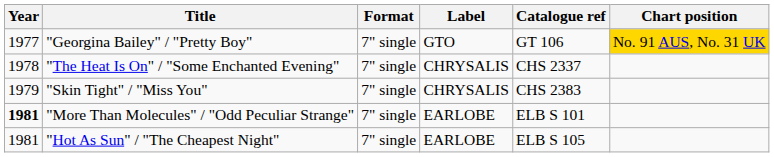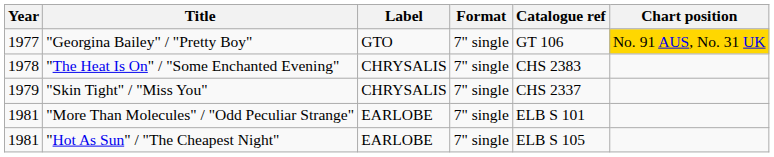columns swapped: Format <-> Label
"The Heat Is On" / "Some Enchanted Evening" | Catalogue ref: CHS 2337 -> CHS 2383
"Skin Tight" / "Miss You" | Catalogue ref: CHS 2383 -> CHS 2337
"More Than Molecules" / "Odd Peculiar Strange" | Year: bold -> normal
